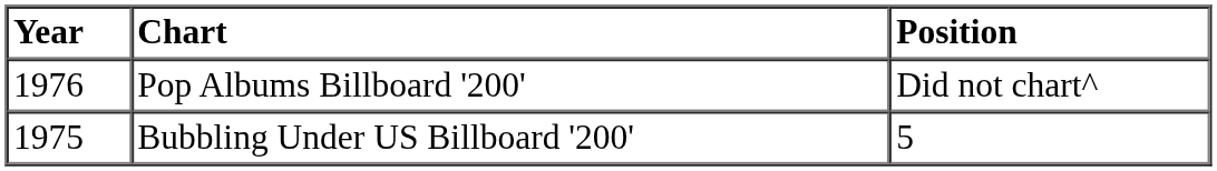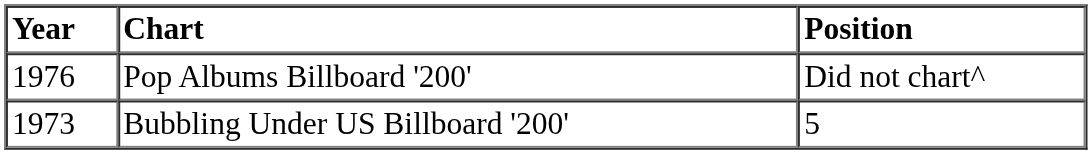Bubbling Under US Billboard '200' | Year: 1975 -> 1973
